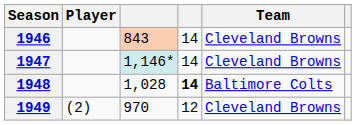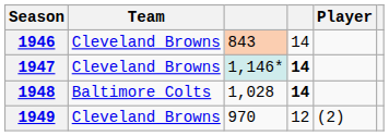columns swapped: Player <-> Team
1947 | column 4: normal -> bold
